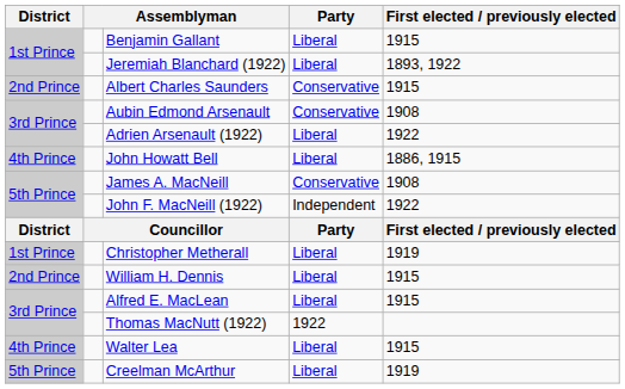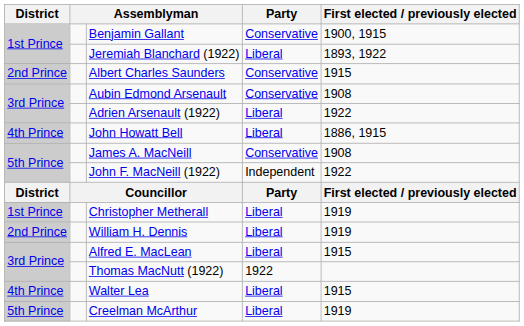Benjamin Gallant | Party: Liberal -> Conservative
Benjamin Gallant | First elected / previously elected: 1915 -> 1900, 1915
William H. Dennis | First elected / previously elected: 1915 -> 1919
